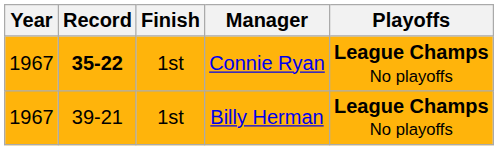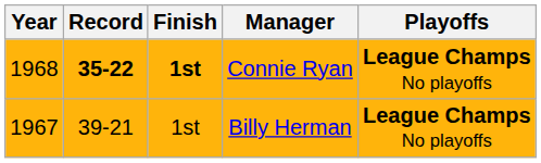Connie Ryan | Year: 1967 -> 1968
Connie Ryan | Finish: normal -> bold
